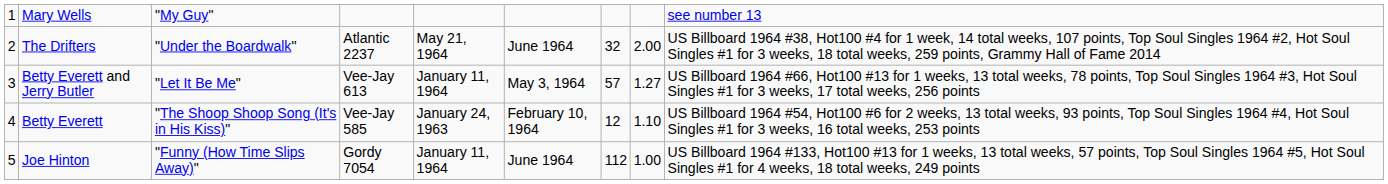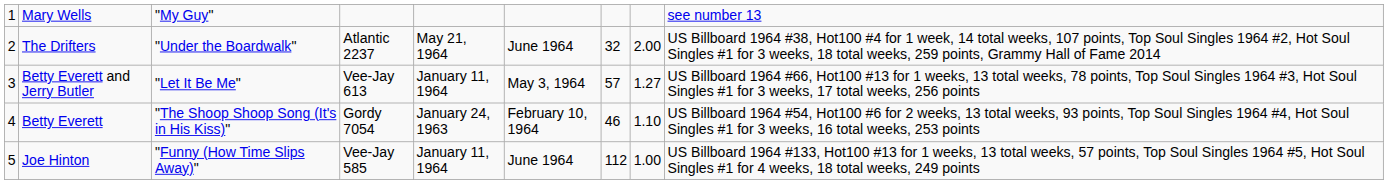Betty Everett | column 4: Vee-Jay 585 -> Gordy 7054
Betty Everett | column 7: 12 -> 46
Joe Hinton | column 4: Gordy 7054 -> Vee-Jay 585
